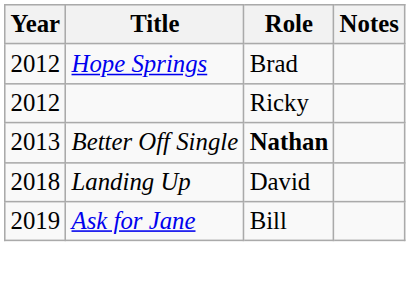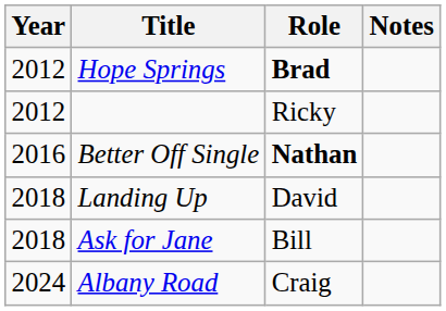Hope Springs | Role: normal -> bold
Better Off Single | Year: 2013 -> 2016
Ask for Jane | Year: 2019 -> 2018
+ row: 2024 | Albany Road | Craig
